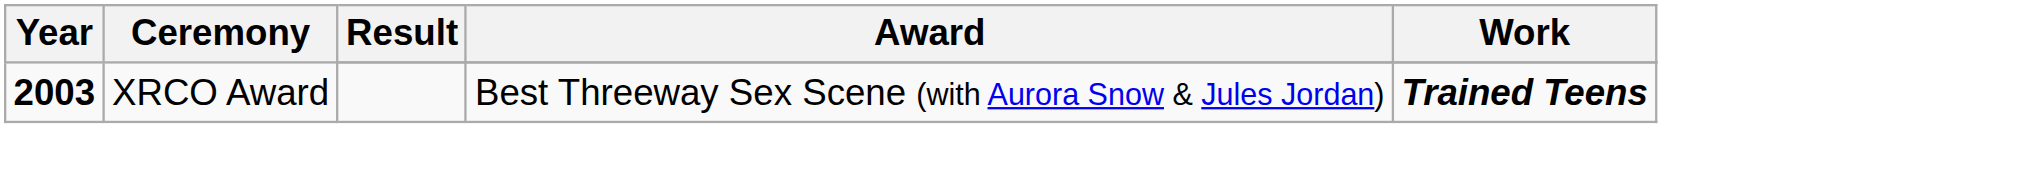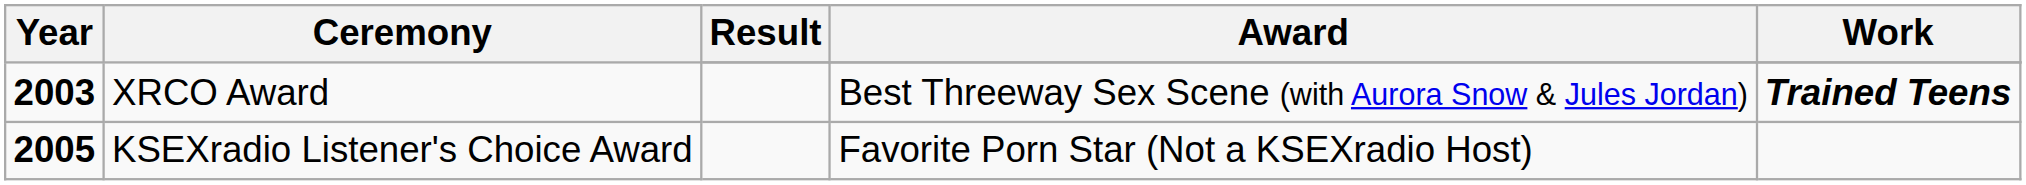+ row: 2005 | KSEXradio Listener's Choice Award | Favorite Porn Star (Not a KSEXradio Host)
